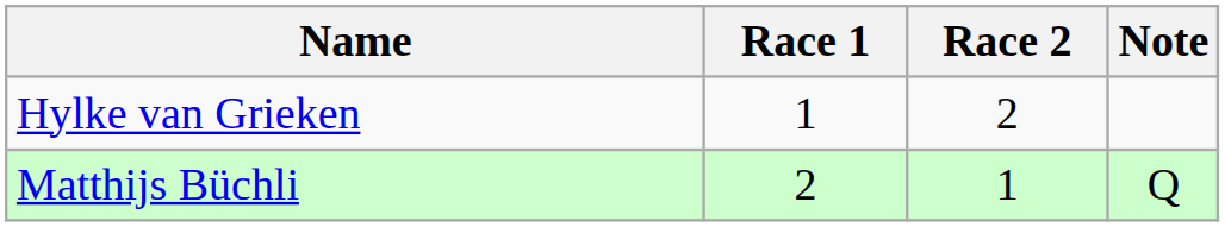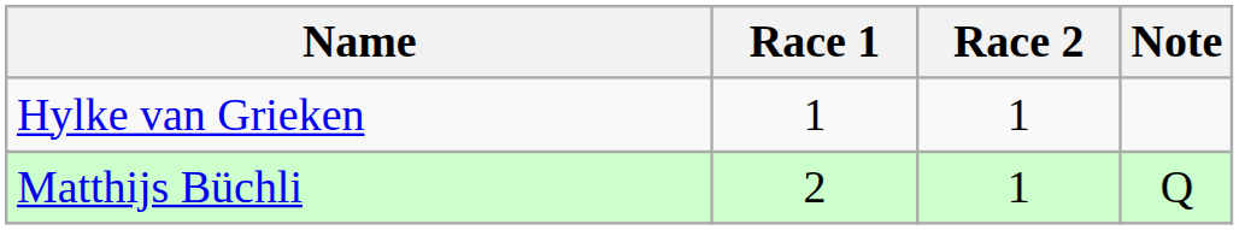Hylke van Grieken | Race 2: 2 -> 1
